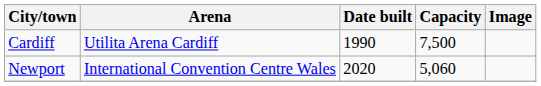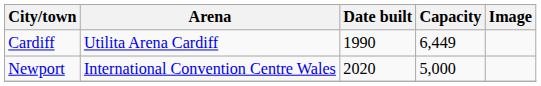Cardiff | Capacity: 7,500 -> 6,449
Newport | Capacity: 5,060 -> 5,000
